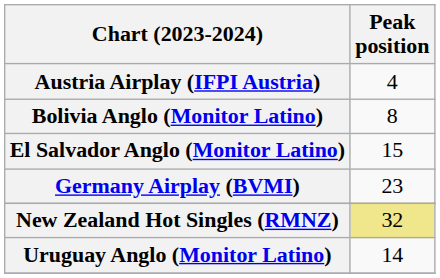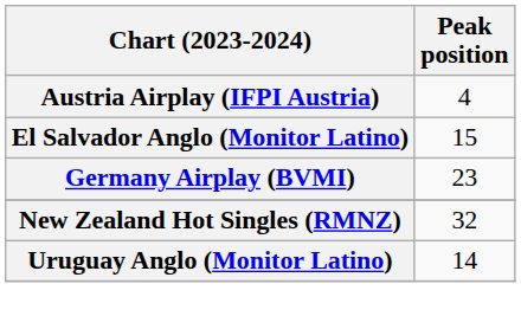- row: Bolivia Anglo (Monitor Latino) | 8
New Zealand Hot Singles (RMNZ) | Peak position: khaki background -> no background
